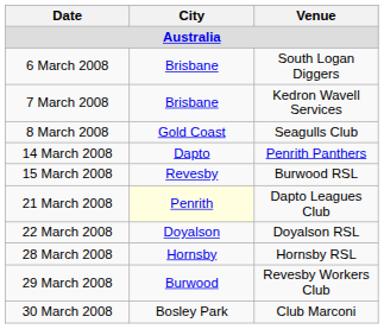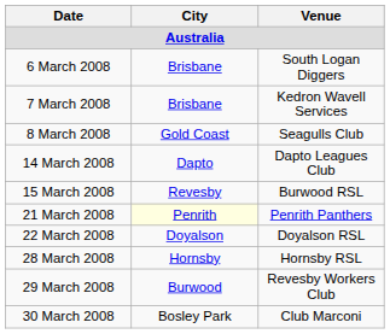14 March 2008 | Venue: Penrith Panthers -> Dapto Leagues Club
21 March 2008 | Venue: Dapto Leagues Club -> Penrith Panthers
